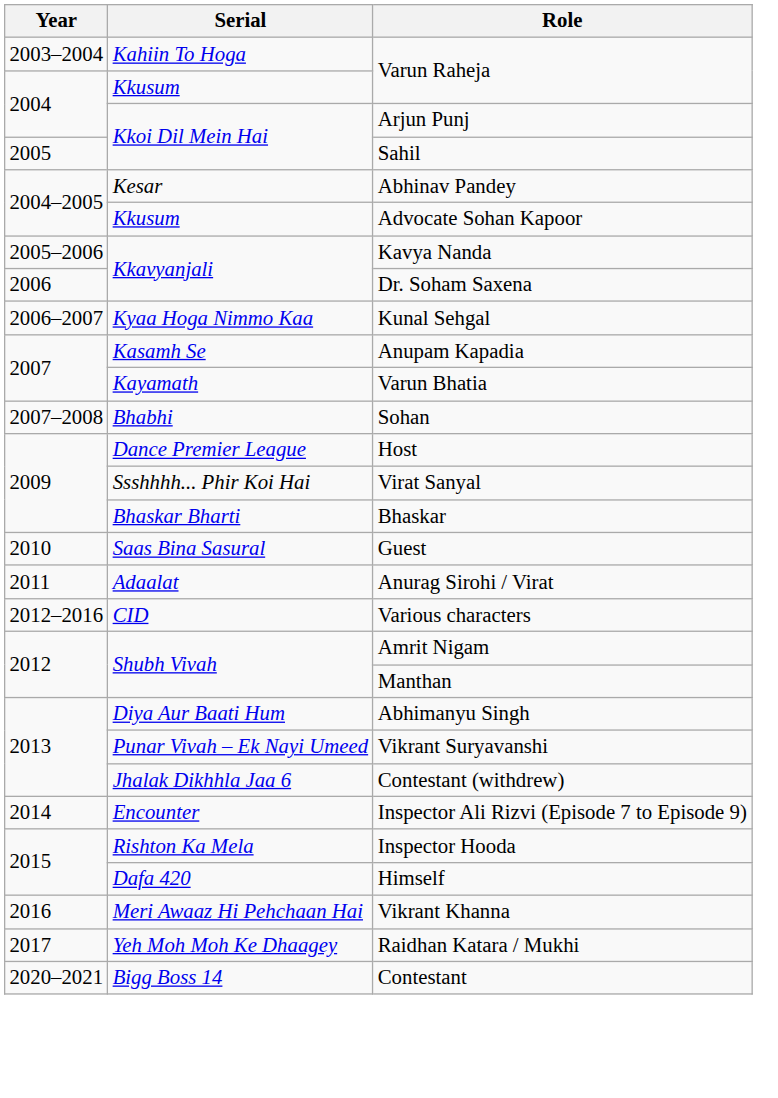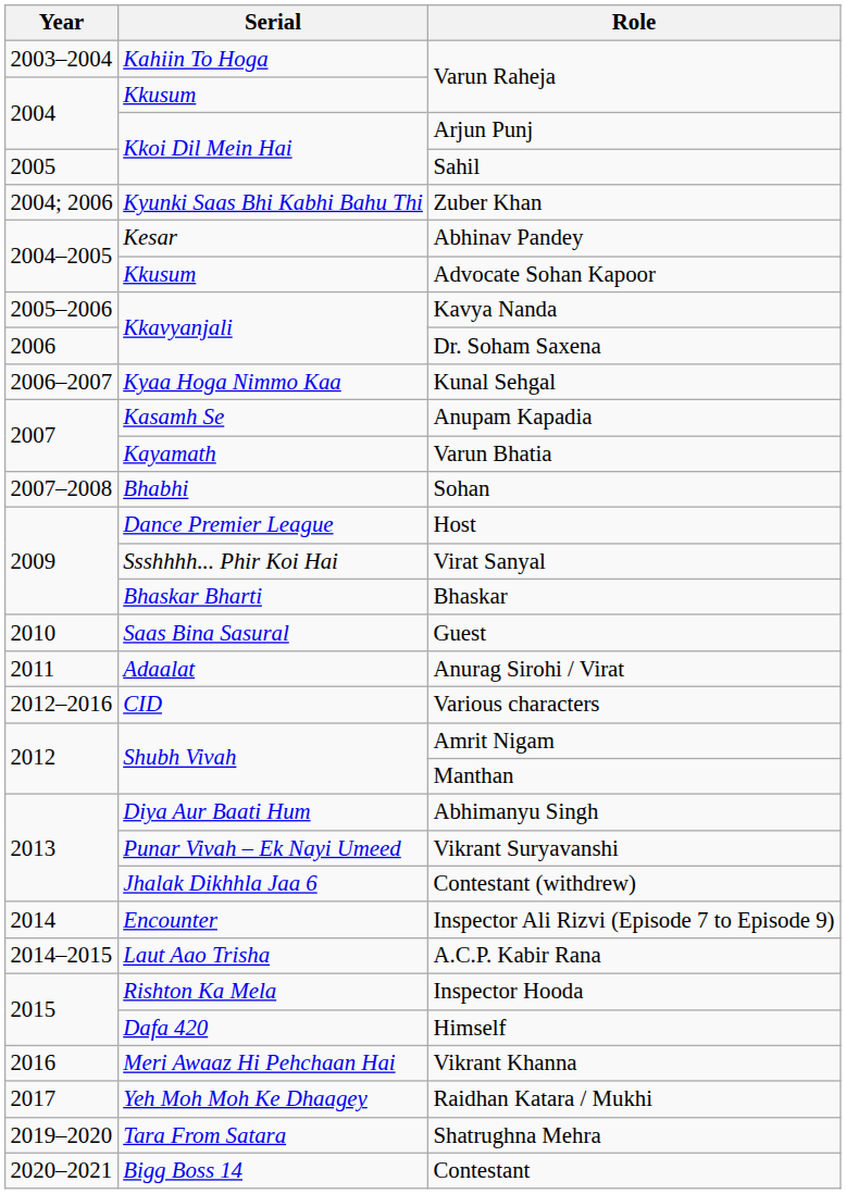+ row: 2004; 2006 | Kyunki Saas Bhi Kabhi Bahu Thi | Zuber Khan
+ row: 2014–2015 | Laut Aao Trisha | A.C.P. Kabir Rana
+ row: 2019–2020 | Tara From Satara | Shatrughna Mehra
